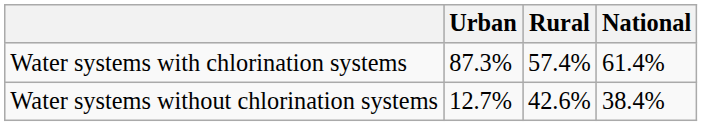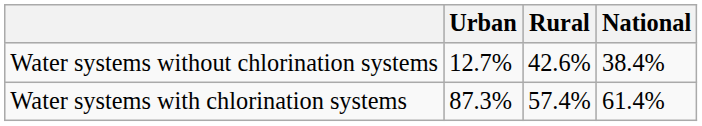rows swapped: Water systems with chlorination systems <-> Water systems without chlorination systems
